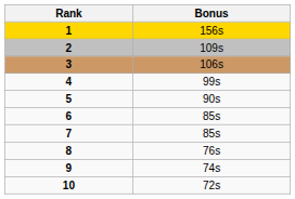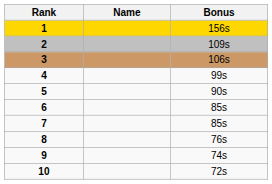+ column: Name
